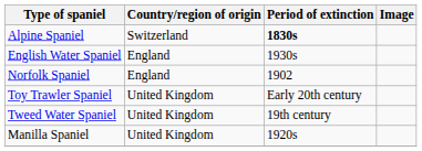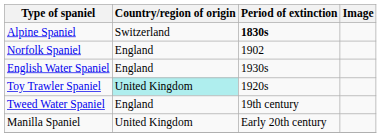rows swapped: English Water Spaniel <-> Norfolk Spaniel
Toy Trawler Spaniel | Country/region of origin: no background -> paleturquoise background
Toy Trawler Spaniel | Period of extinction: Early 20th century -> 1920s
Tweed Water Spaniel | Country/region of origin: United Kingdom -> England
Manilla Spaniel | Period of extinction: 1920s -> Early 20th century
